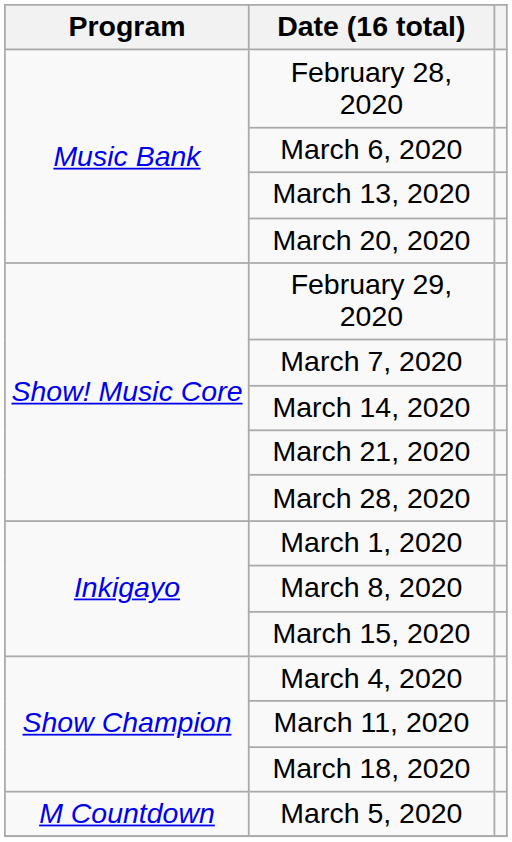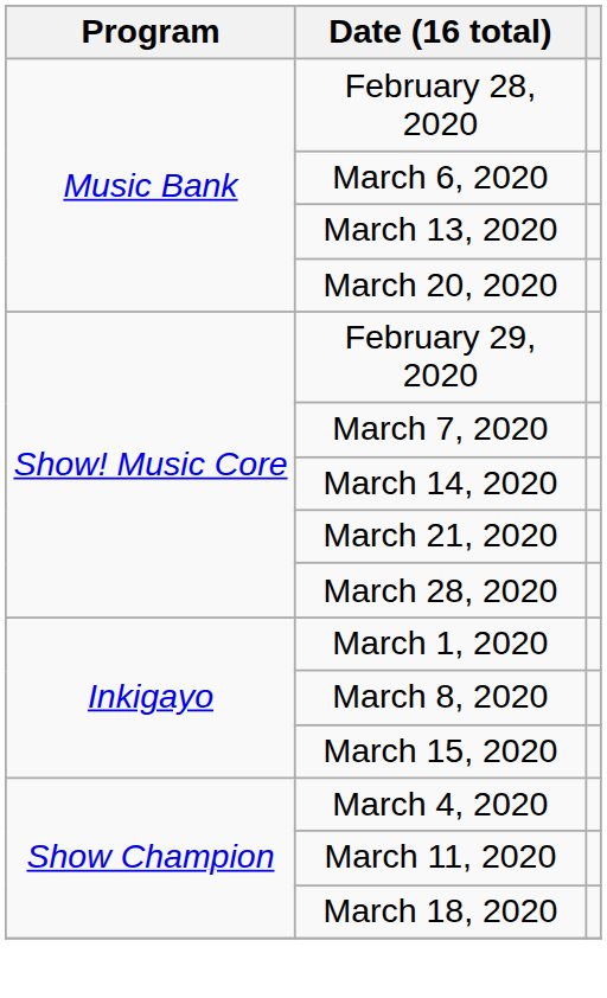- row: M Countdown | March 5, 2020
